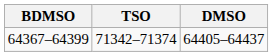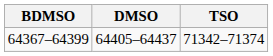columns swapped: TSO <-> DMSO
